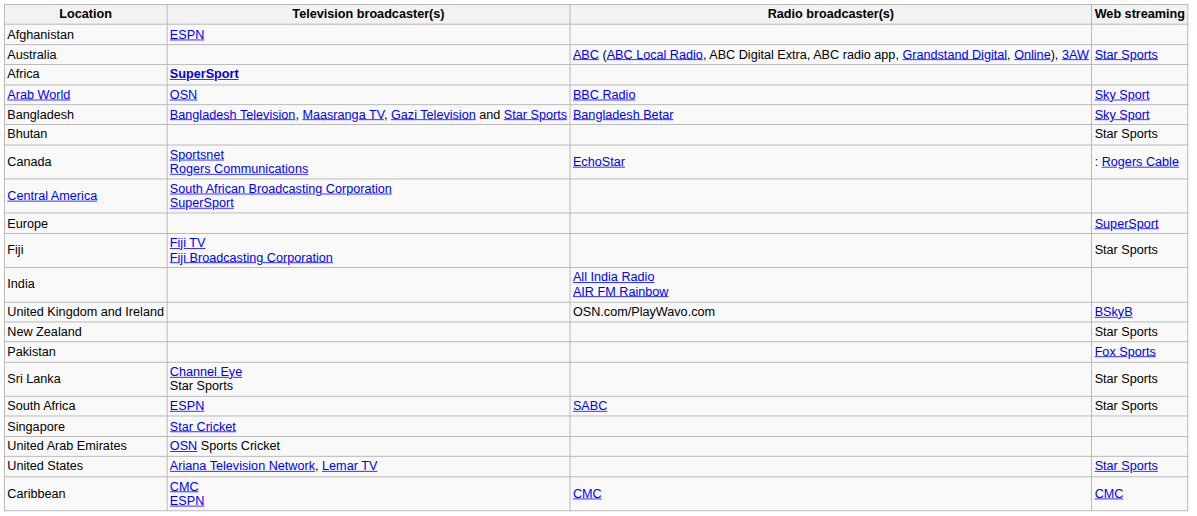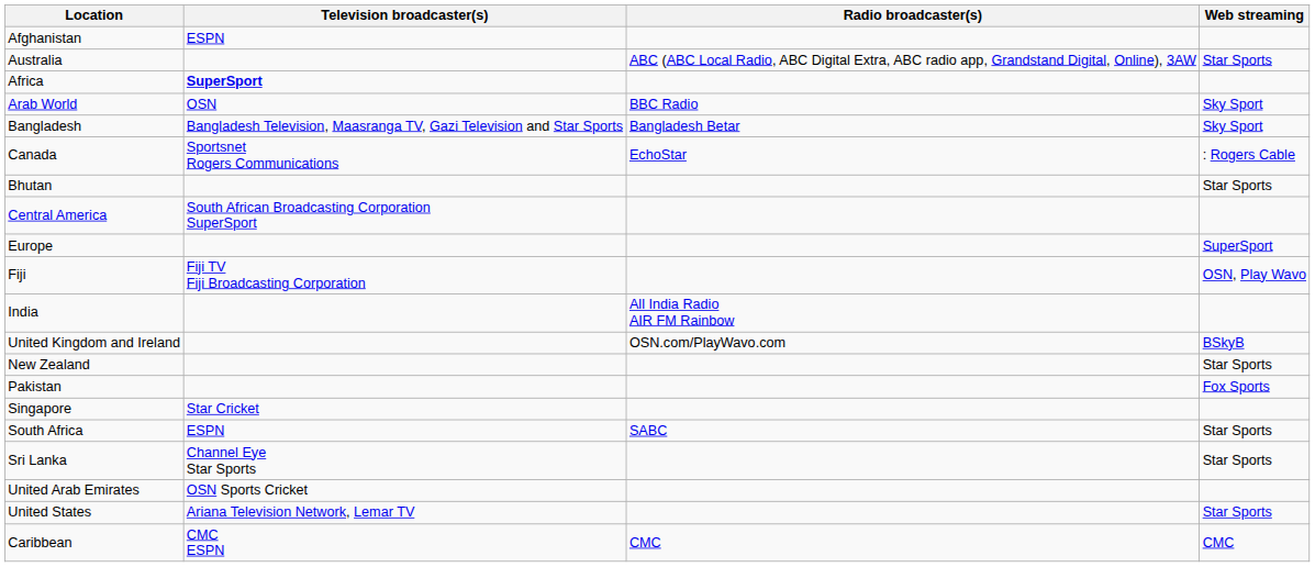rows swapped: Bhutan <-> Canada
Fiji | Web streaming: Star Sports -> OSN, Play Wavo
rows swapped: Singapore <-> Sri Lanka
